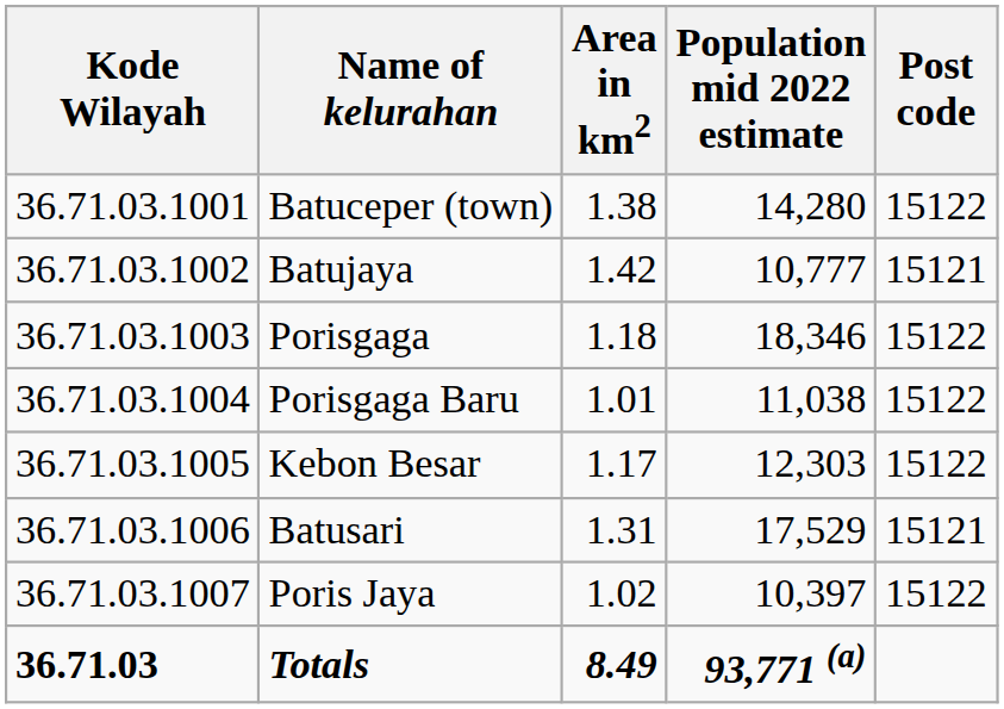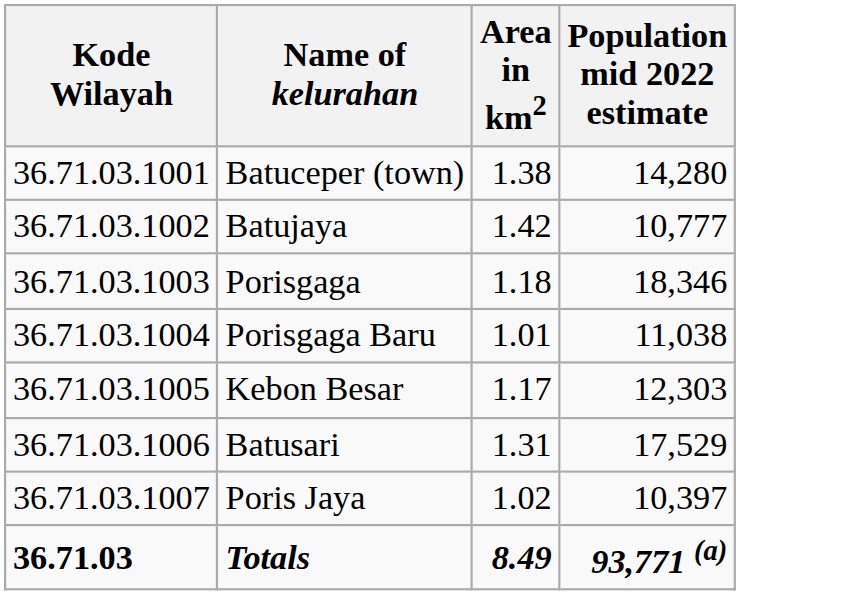- column: Post code | 15122 | 15121 | 15122 | 15122 | 15122 | 15121 | 15122
